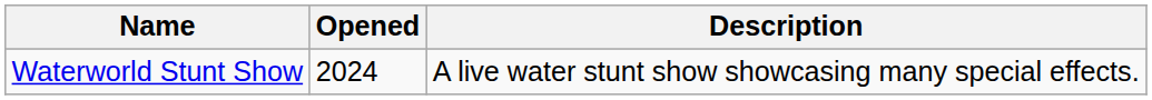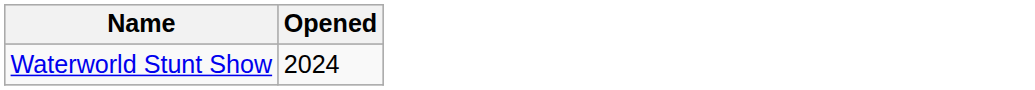- column: Description | A live water stunt show showcasing many special effects.
